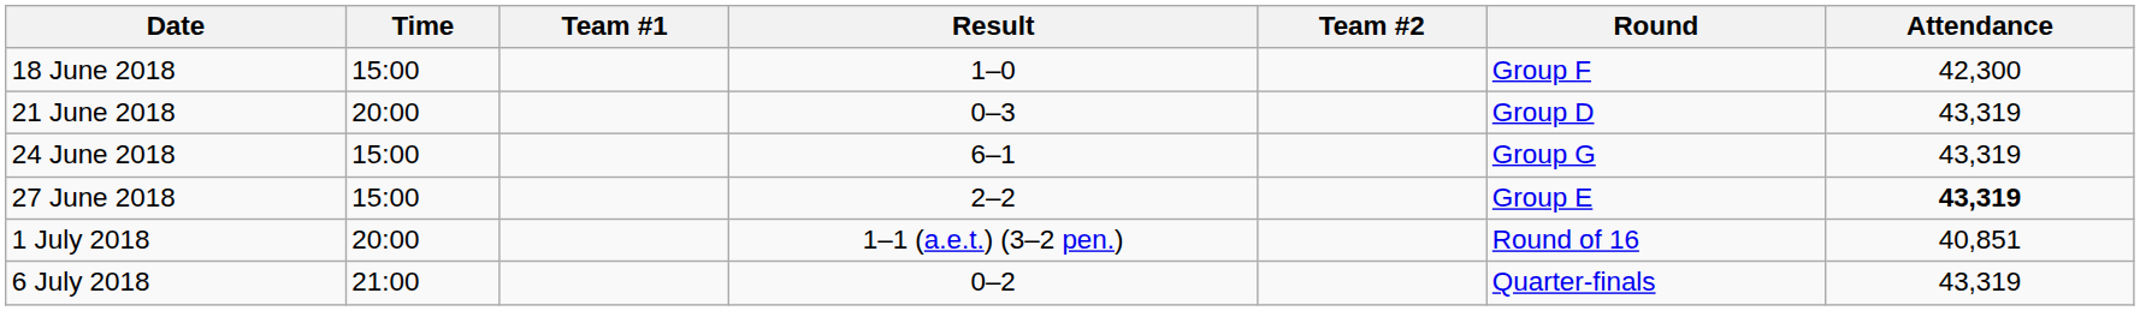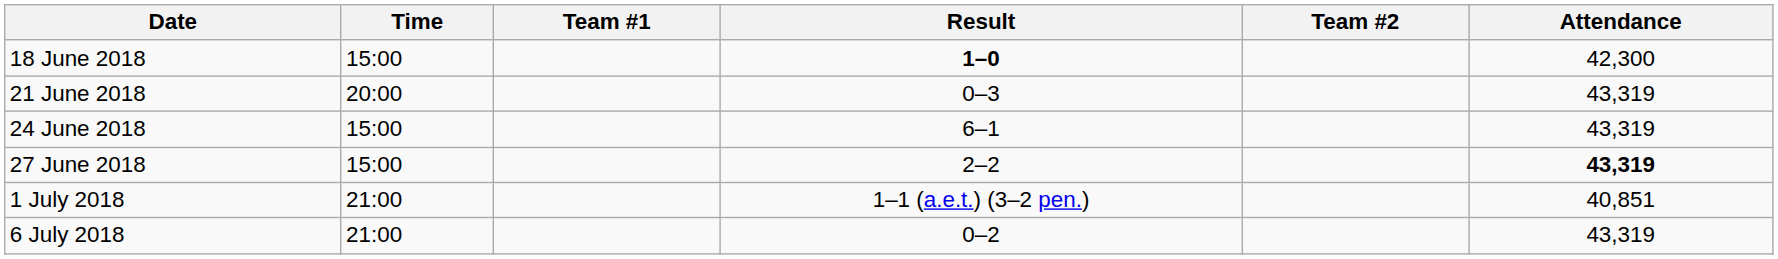- column: Round | Group F | Group D | Group G | Group E | Round of 16 | Quarter-finals
18 June 2018 | Result: normal -> bold
1 July 2018 | Time: 20:00 -> 21:00
